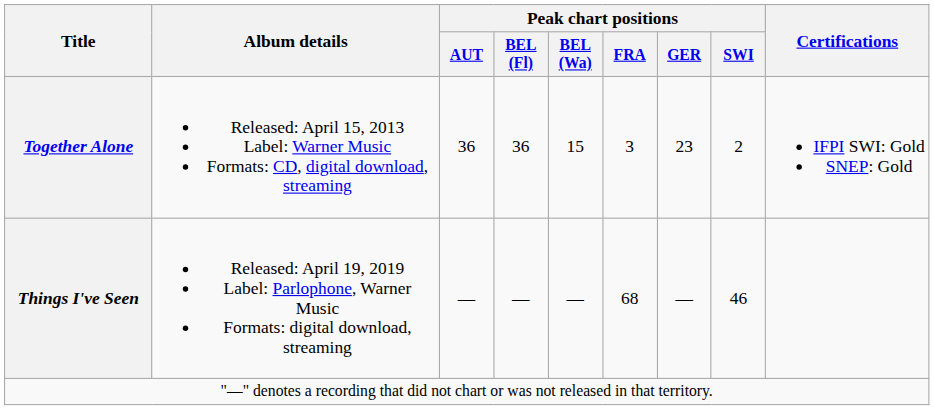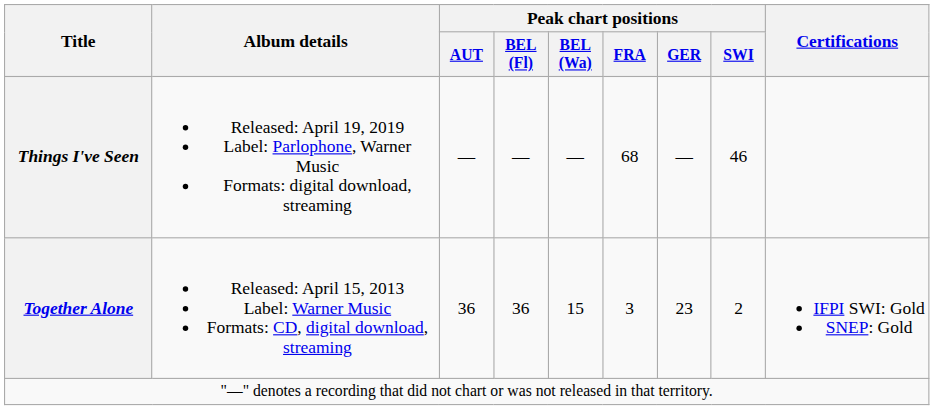rows swapped: Together Alone <-> Things I've Seen
